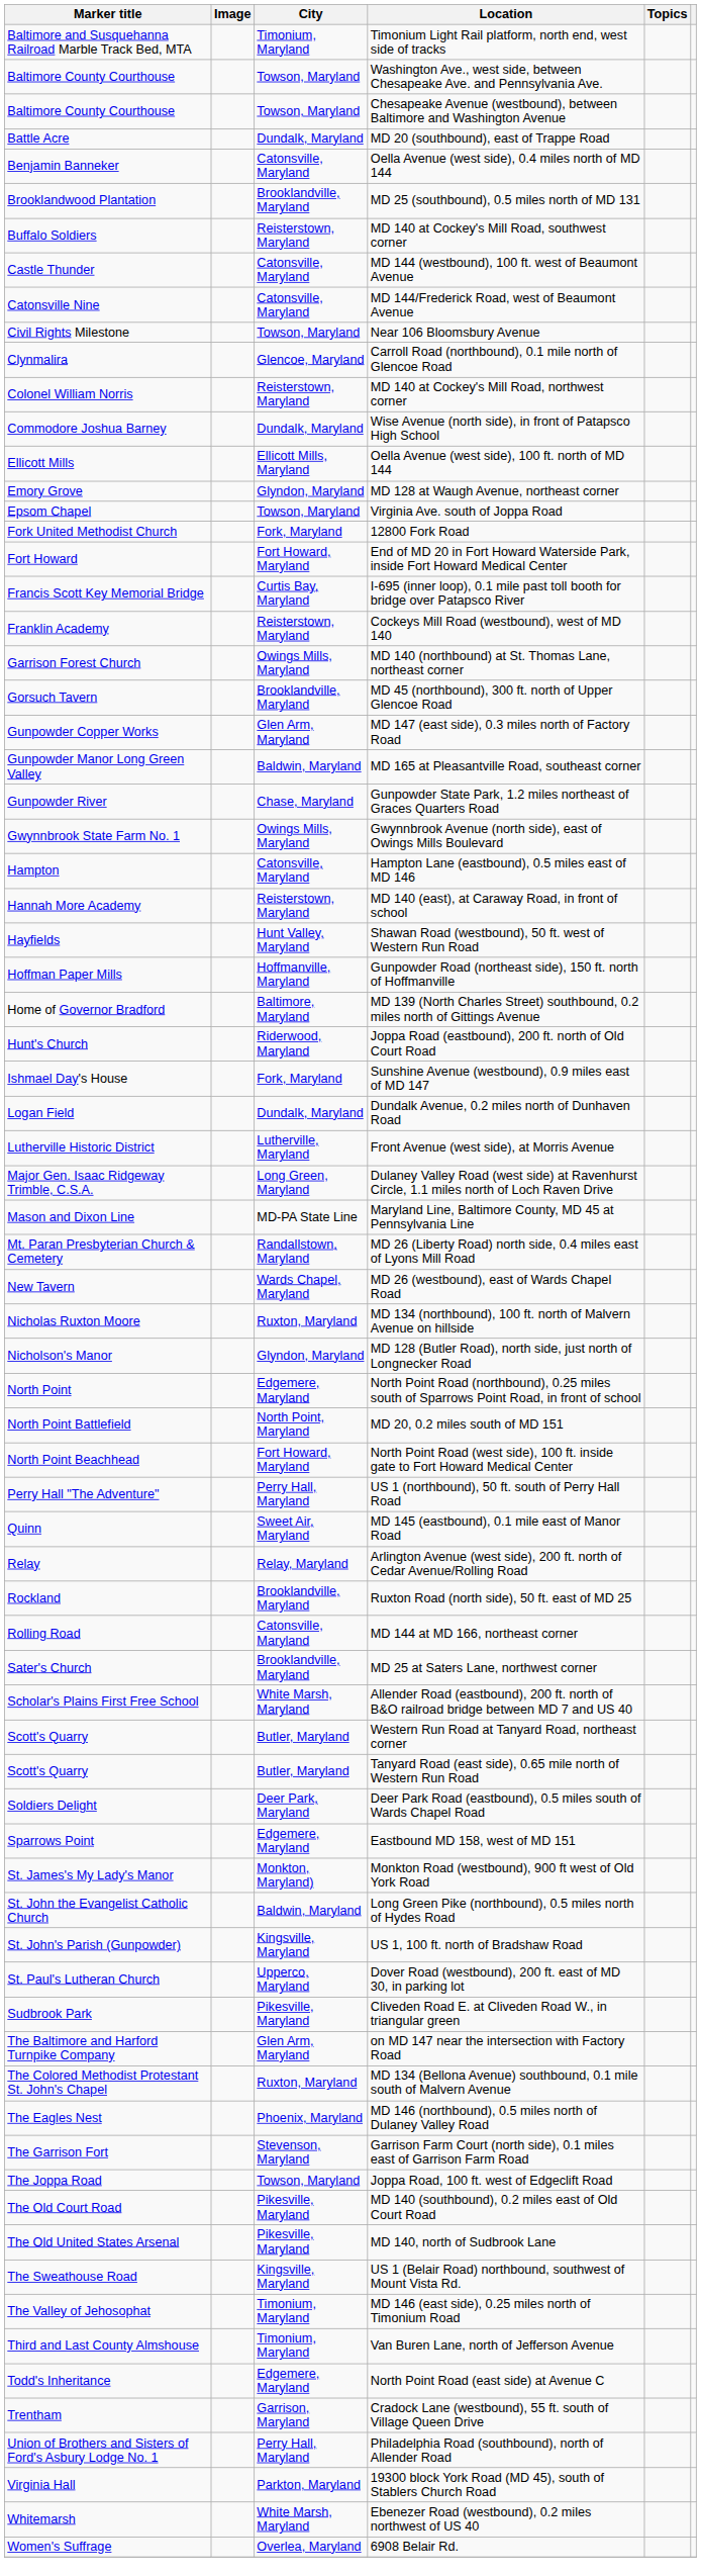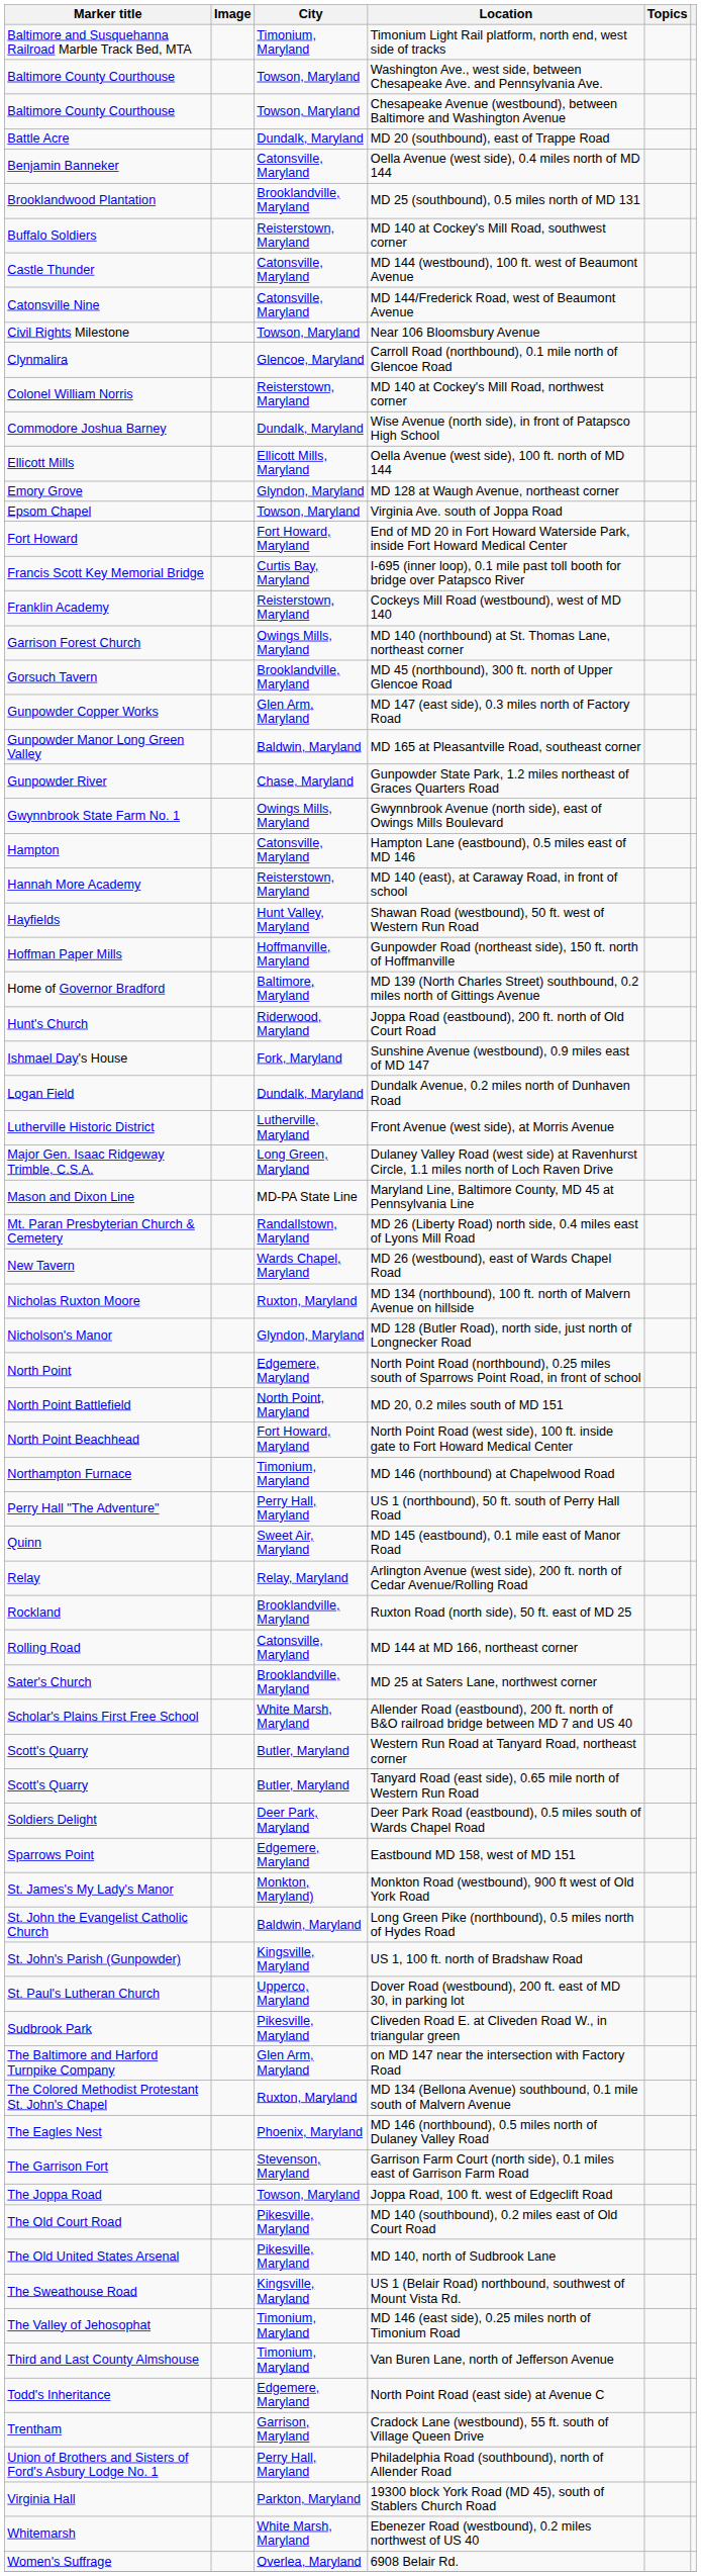- row: Fork United Methodist Church | Fork, Maryland | 12800 Fork Road
+ row: Northampton Furnace | Timonium, Maryland | MD 146 (northbound) at Chapelwood Road
